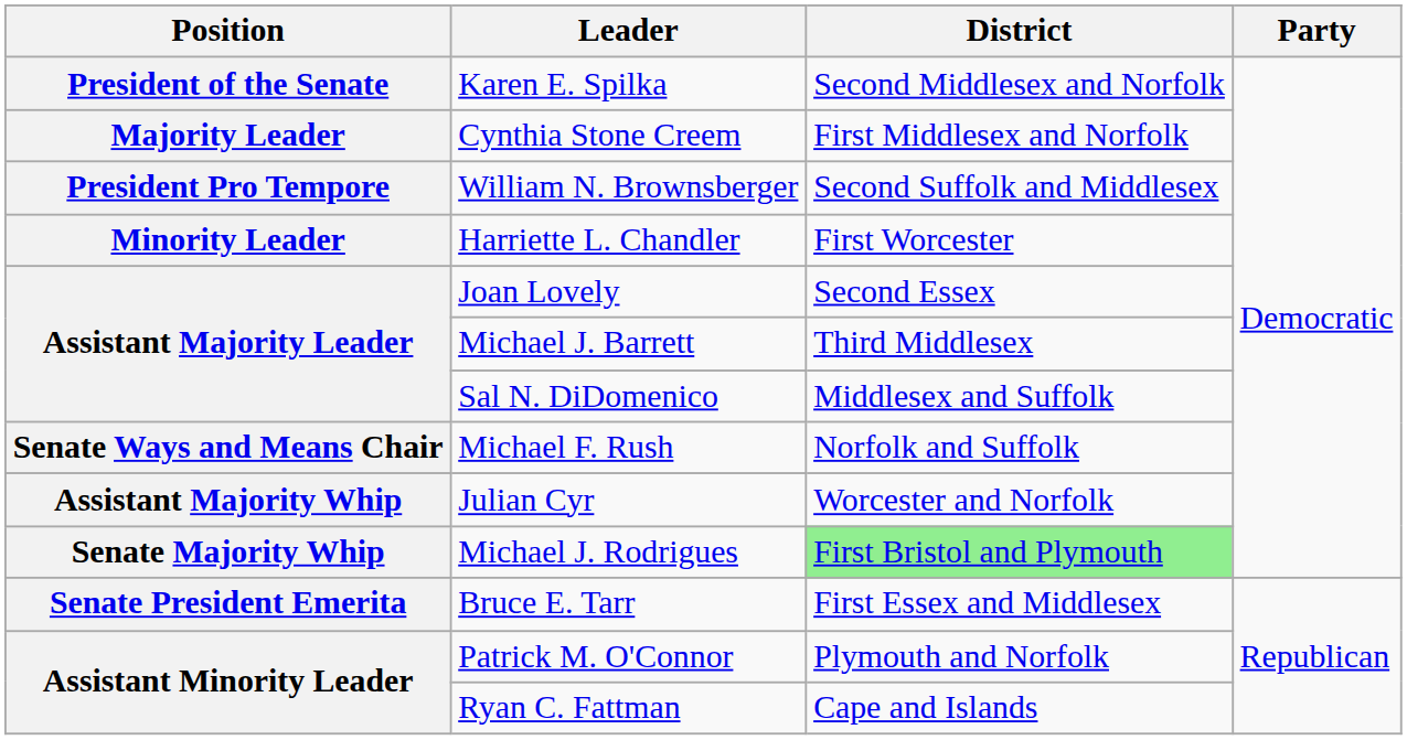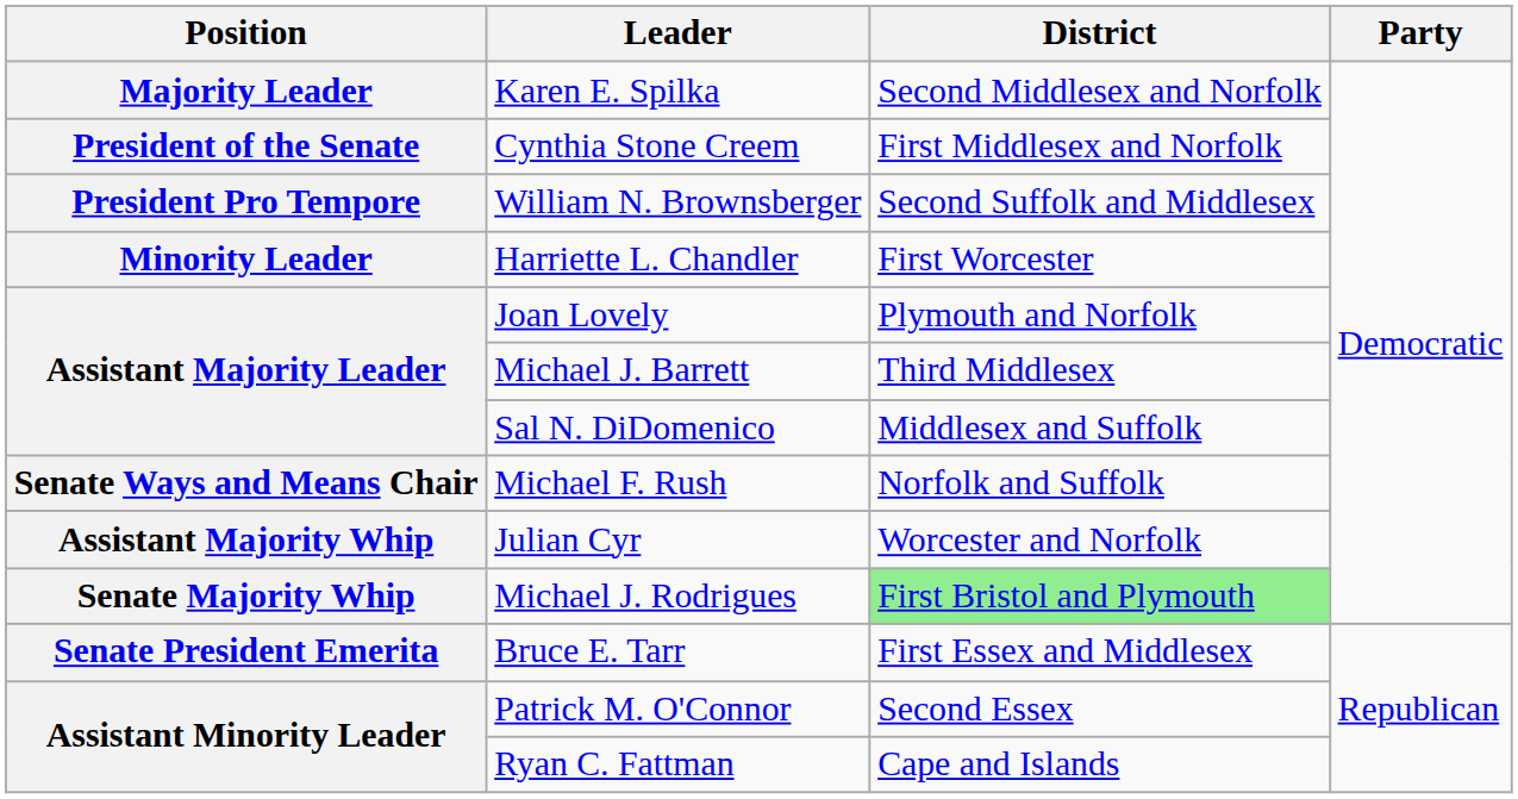Karen E. Spilka | Position: President of the Senate -> Majority Leader
Cynthia Stone Creem | Position: Majority Leader -> President of the Senate
Joan Lovely | District: Second Essex -> Plymouth and Norfolk
Patrick M. O'Connor | District: Plymouth and Norfolk -> Second Essex
